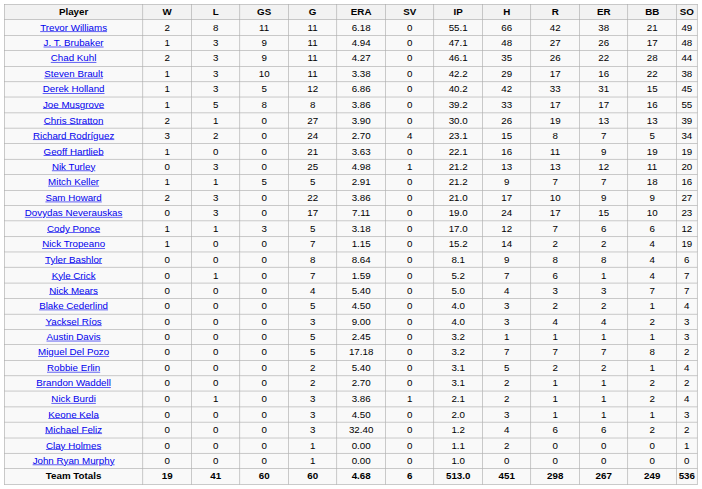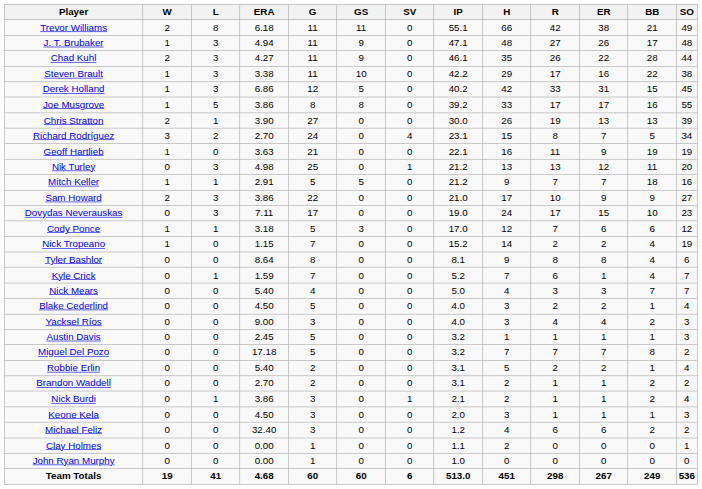columns swapped: ERA <-> GS
